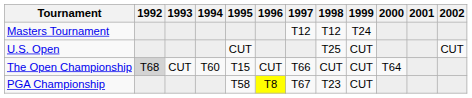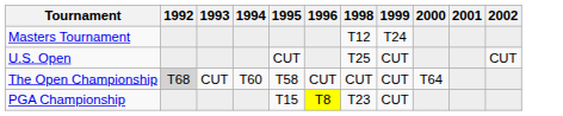- column: 1997 | T12 | T66 | T67
The Open Championship | 1995: T15 -> T58
PGA Championship | 1995: T58 -> T15
